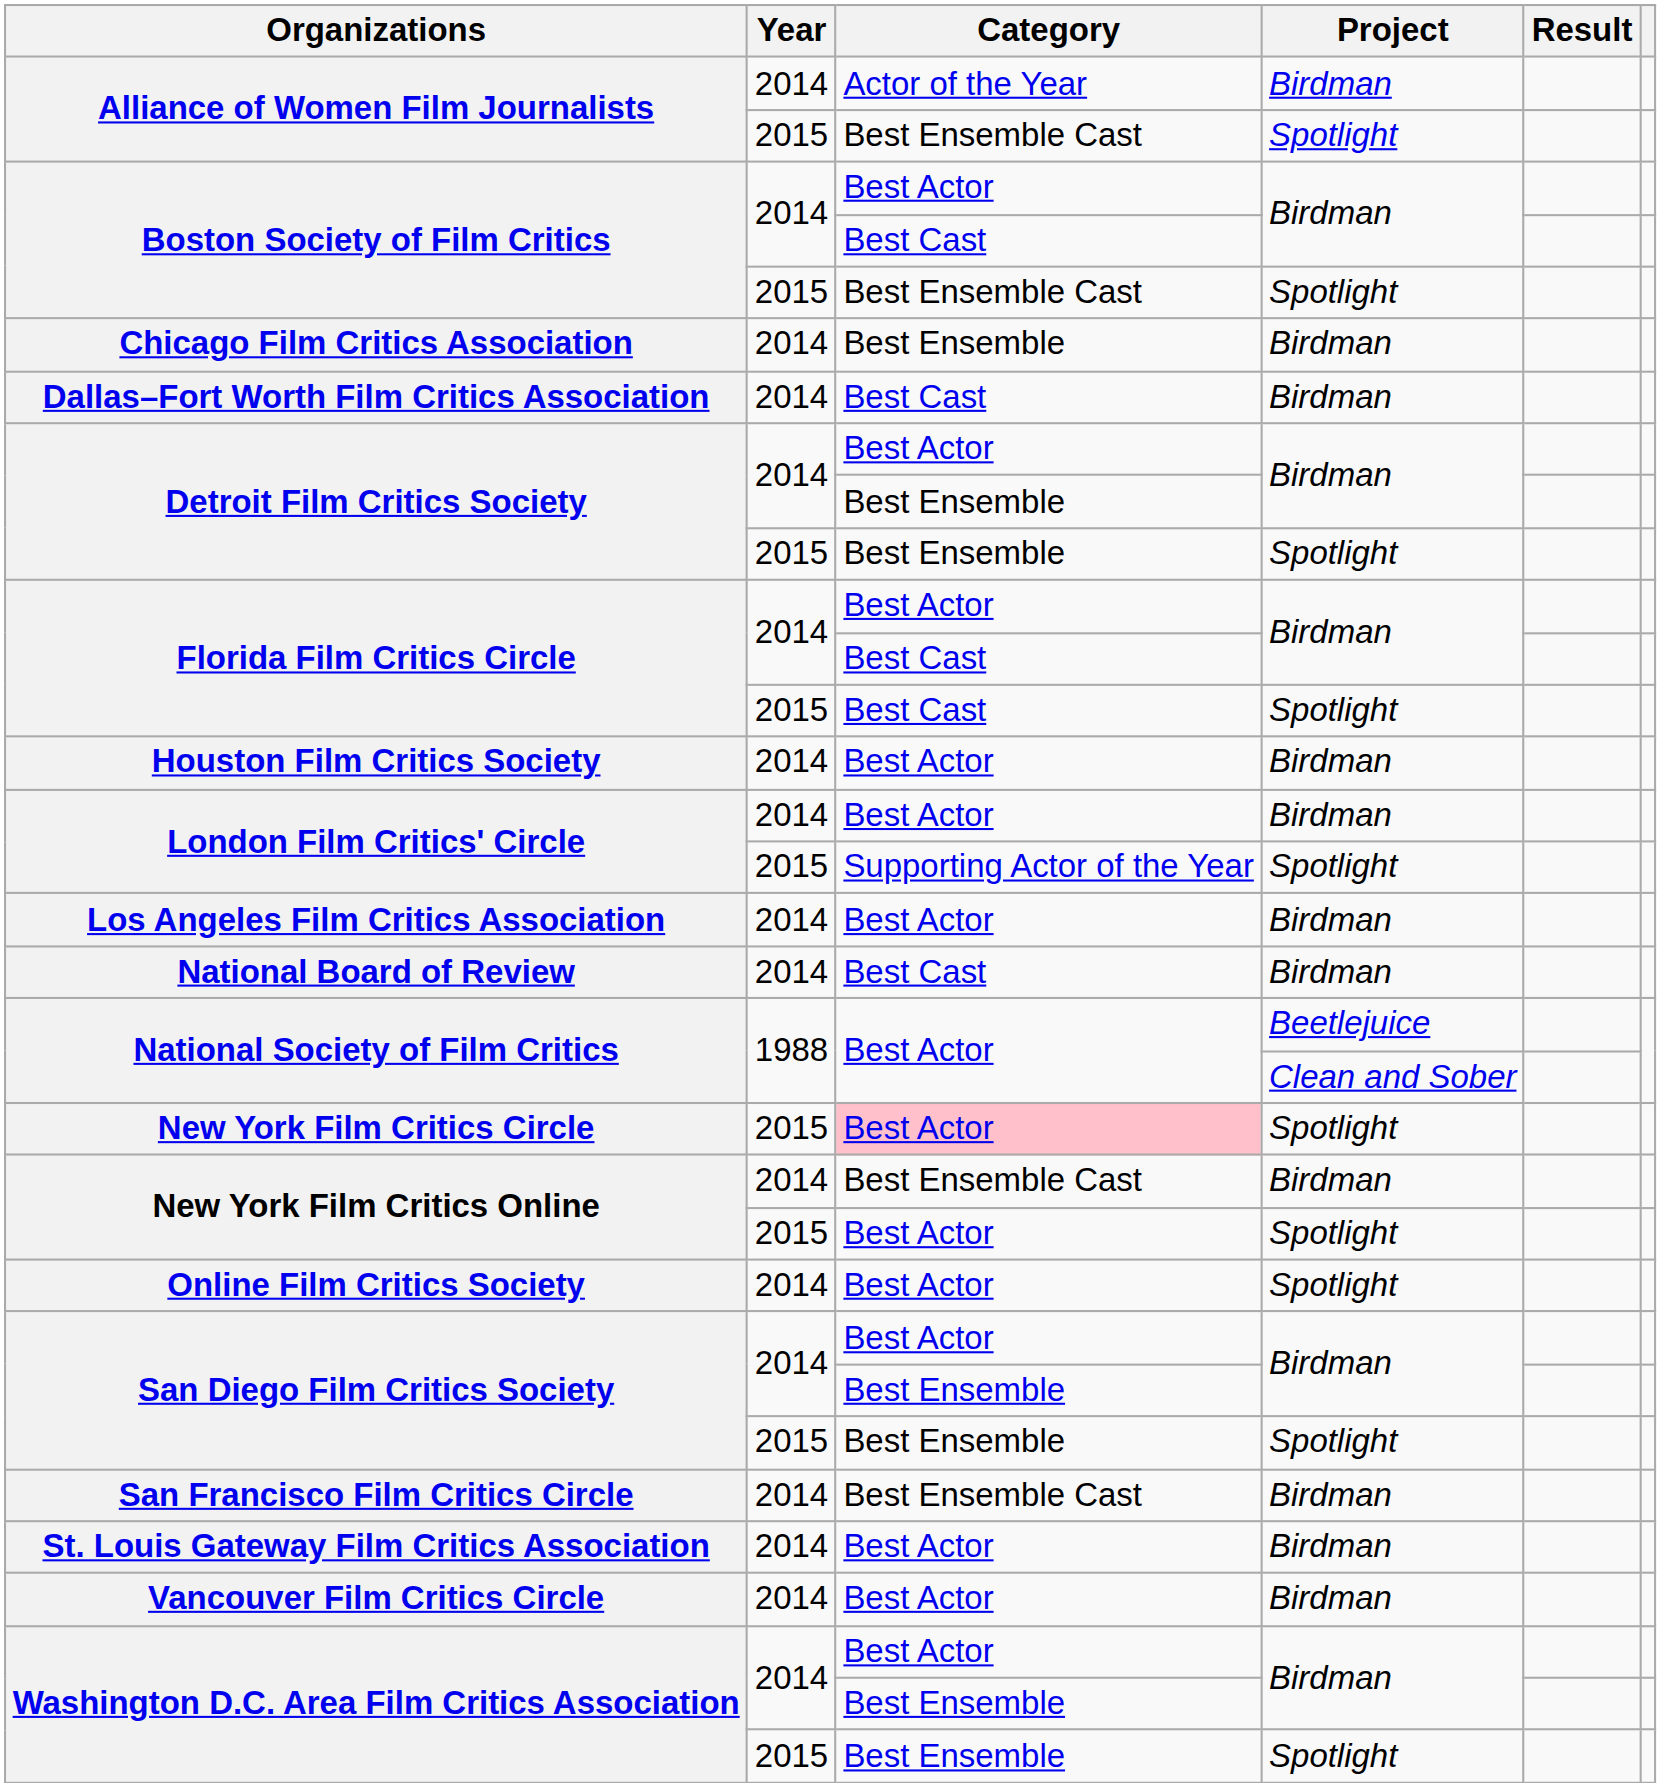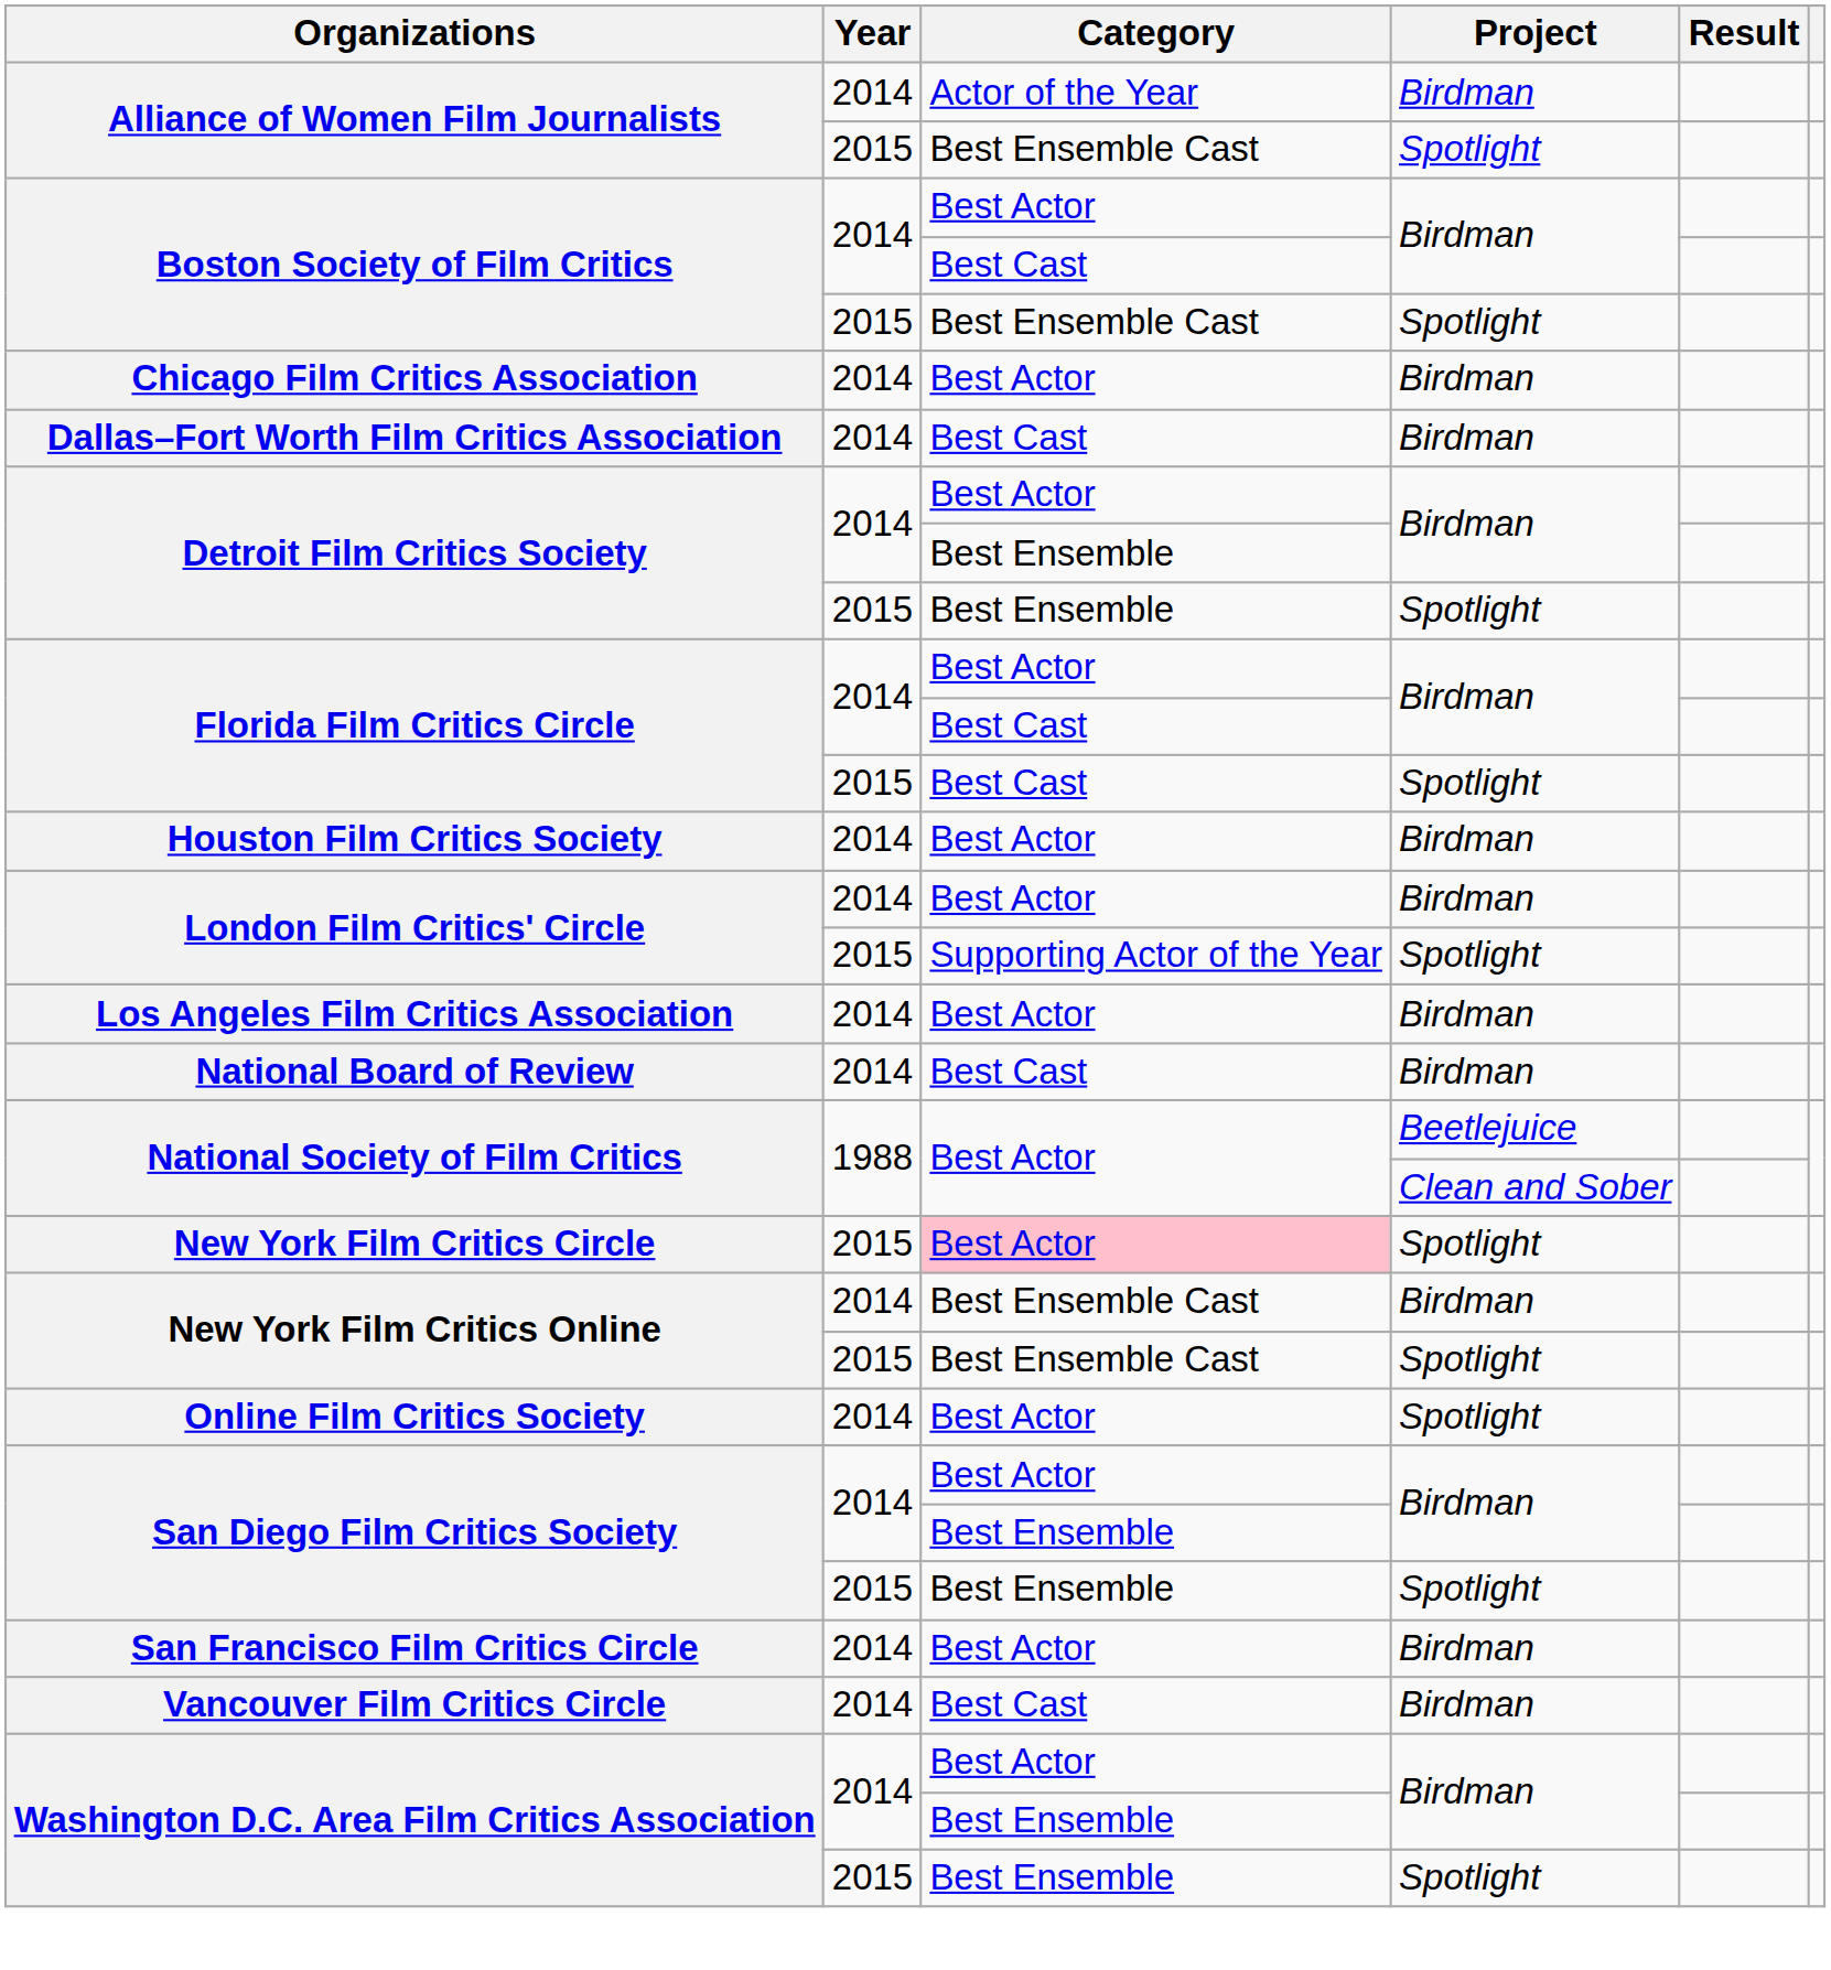Chicago Film Critics Association | Category: Best Ensemble -> Best Actor
New York Film Critics Online / Spotlight | Category: Best Actor -> Best Ensemble Cast
San Francisco Film Critics Circle | Category: Best Ensemble Cast -> Best Actor
- row: St. Louis Gateway Film Critics Association | 2014 | Best Actor | Birdman
Vancouver Film Critics Circle | Category: Best Actor -> Best Cast
